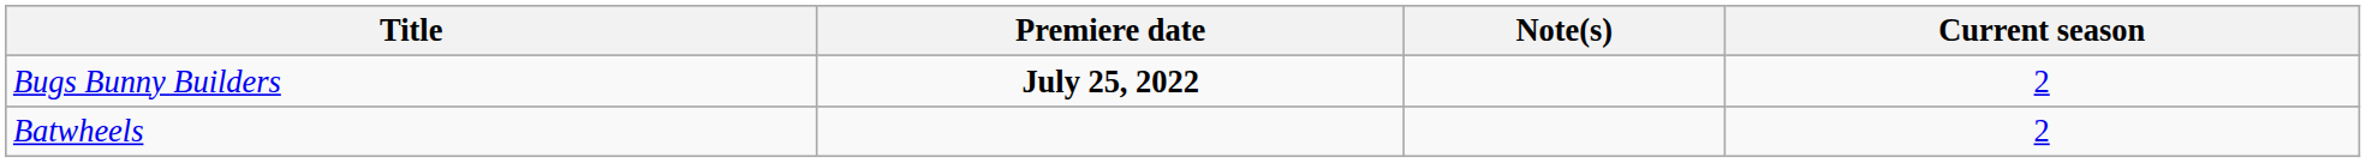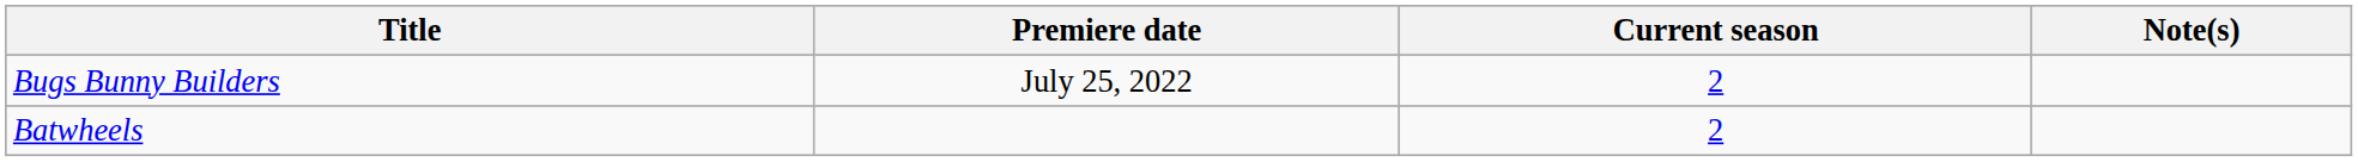columns swapped: Current season <-> Note(s)
Bugs Bunny Builders | Premiere date: bold -> normal
